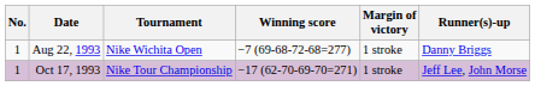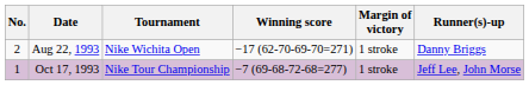Aug 22, 1993 | No.: 1 -> 2
Aug 22, 1993 | Winning score: −7 (69-68-72-68=277) -> −17 (62-70-69-70=271)
Oct 17, 1993 | Winning score: −17 (62-70-69-70=271) -> −7 (69-68-72-68=277)
